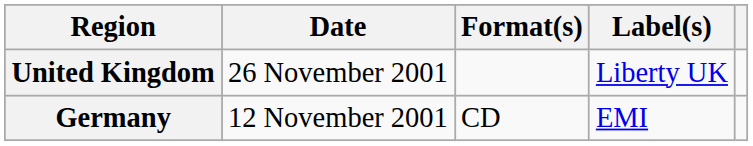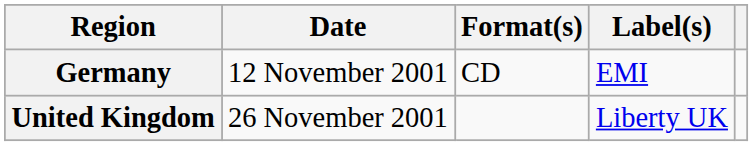rows swapped: Germany <-> United Kingdom
